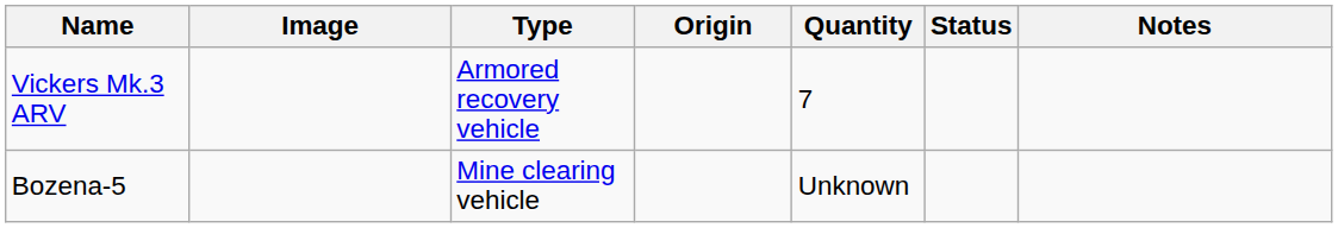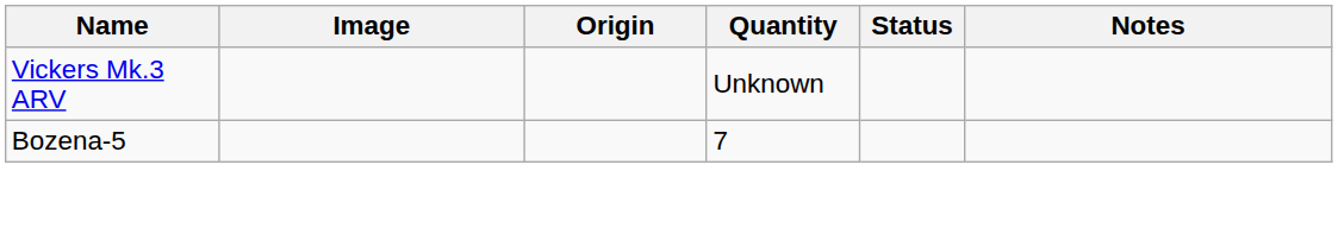- column: Type | Armored recovery vehicle | Mine clearing vehicle
Vickers Mk.3 ARV | Quantity: 7 -> Unknown
Bozena-5 | Quantity: Unknown -> 7
